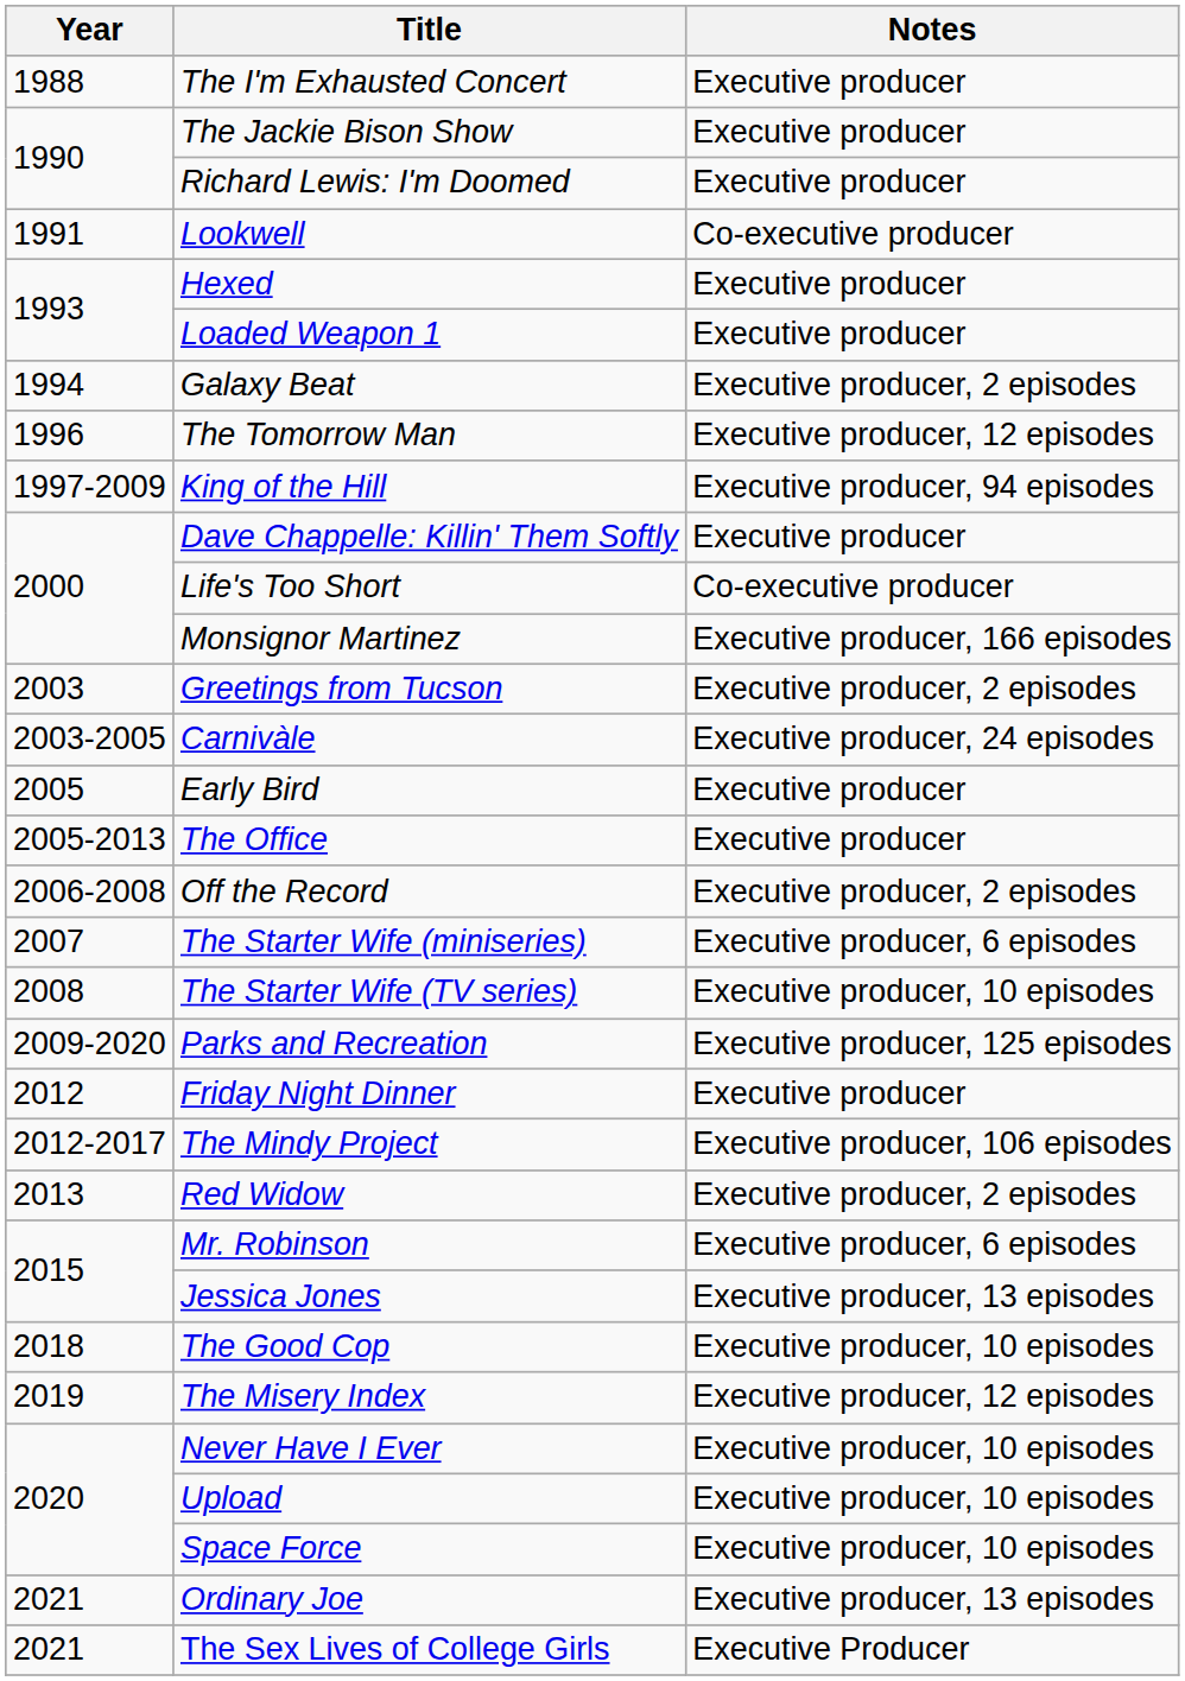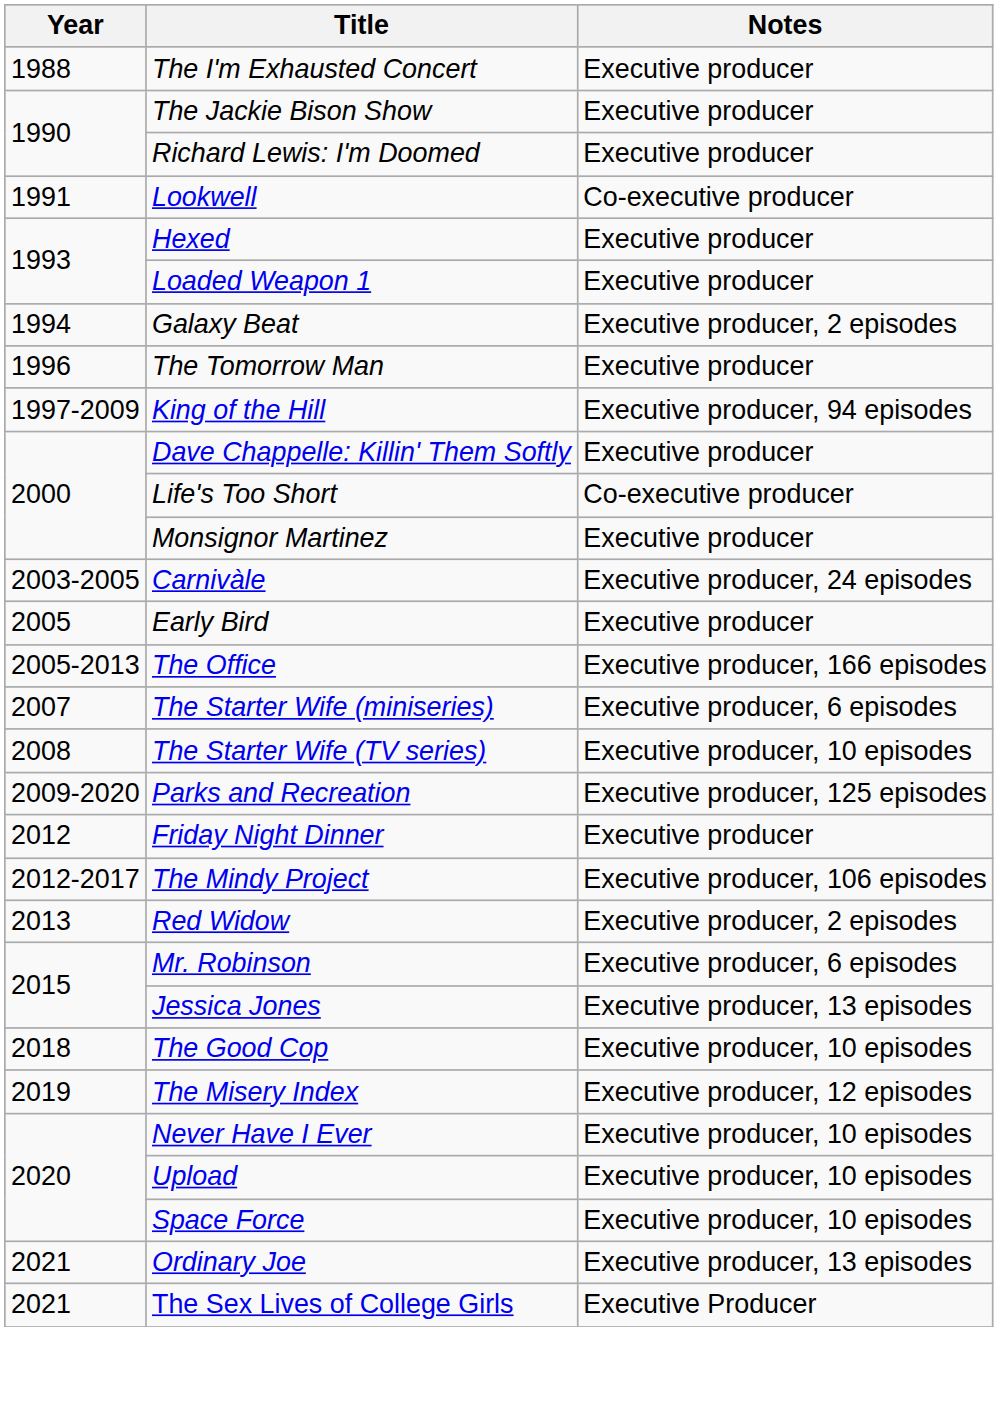The Tomorrow Man | Notes: Executive producer, 12 episodes -> Executive producer
Monsignor Martinez | Notes: Executive producer, 166 episodes -> Executive producer
- row: 2003 | Greetings from Tucson | Executive producer, 2 episodes
The Office | Notes: Executive producer -> Executive producer, 166 episodes
- row: 2006-2008 | Off the Record | Executive producer, 2 episodes
